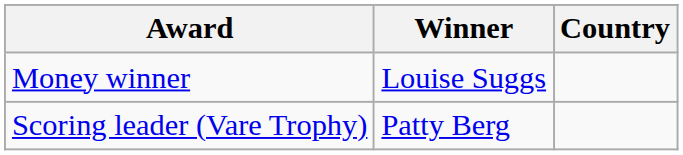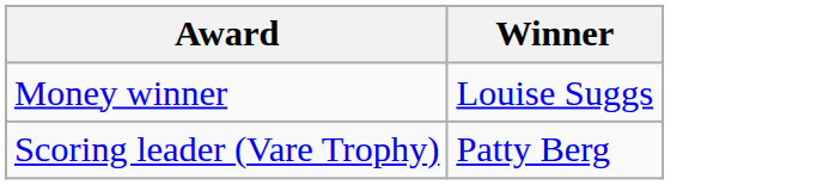- column: Country
